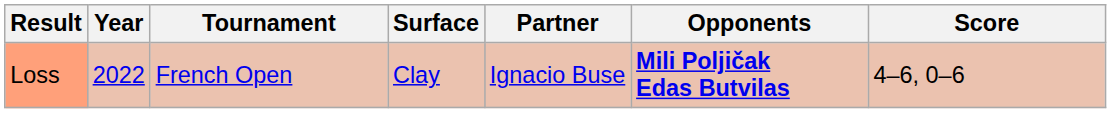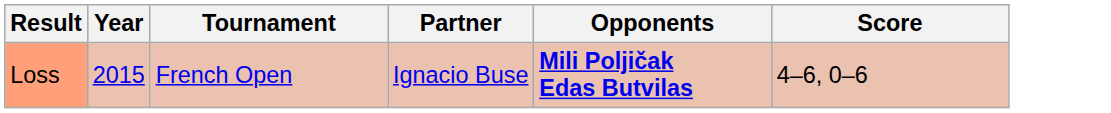- column: Surface | Clay
Loss | Year: 2022 -> 2015
